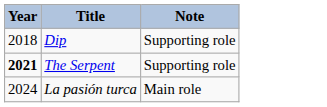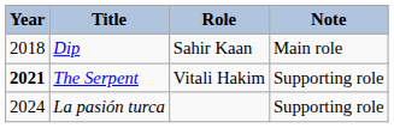+ column: Role | Sahir Kaan | Vitali Hakim
Dip | Note: Supporting role -> Main role
La pasión turca | Note: Main role -> Supporting role
